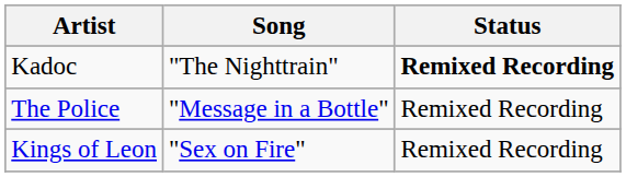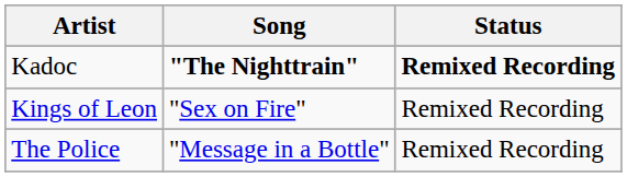Kadoc | Song: normal -> bold
rows swapped: Kings of Leon <-> The Police
